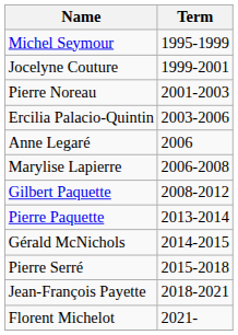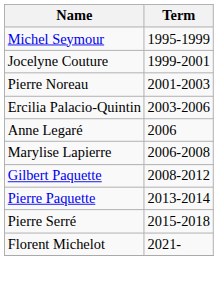- row: Gérald McNichols | 2014-2015
- row: Jean-François Payette | 2018-2021
